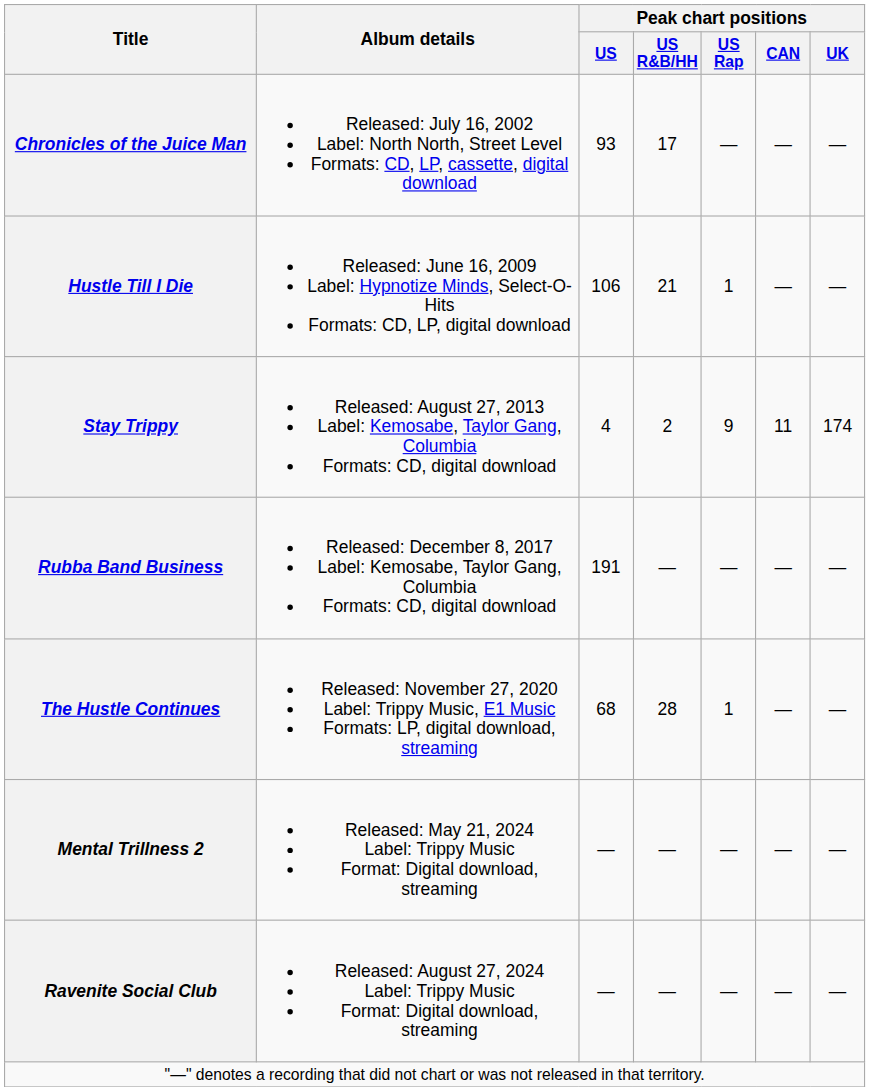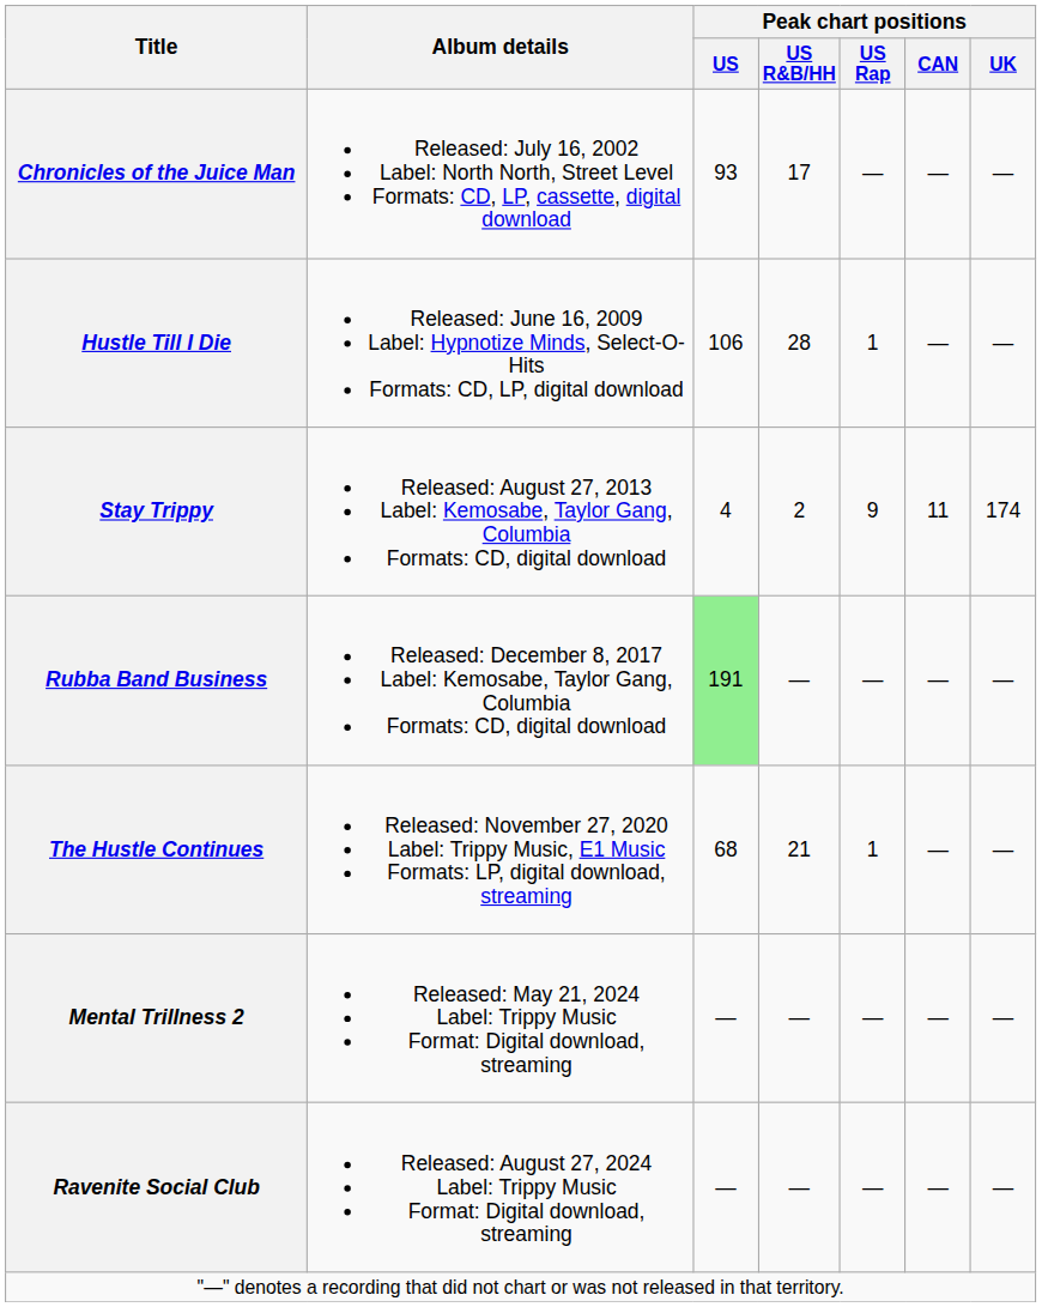Hustle Till I Die | Peak chart positions / US R&B/HH: 21 -> 28
Rubba Band Business | Peak chart positions / US: no background -> lightgreen background
The Hustle Continues | Peak chart positions / US R&B/HH: 28 -> 21
